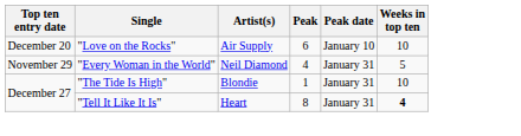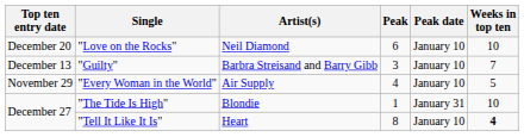"Love on the Rocks" | Artist(s): Air Supply -> Neil Diamond
+ row: December 13 | "Guilty" | Barbra Streisand and Barry Gibb | 3 | January 10 | 7
"Every Woman in the World" | Artist(s): Neil Diamond -> Air Supply
"Every Woman in the World" | Peak date: January 31 -> January 10
"Tell It Like It Is" | Peak date: January 31 -> January 10
